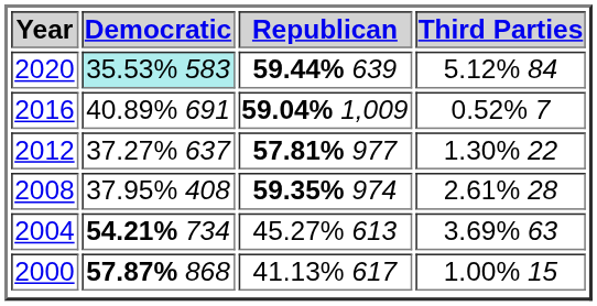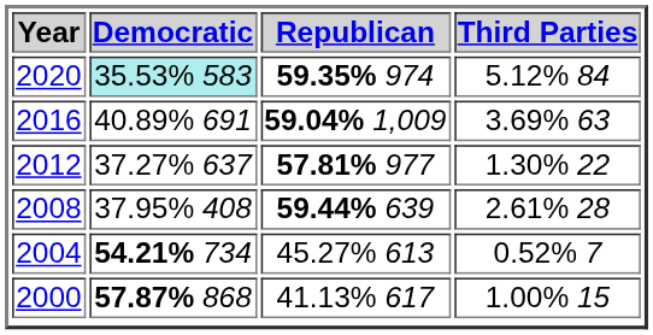2020 | Republican: 59.44% 639 -> 59.35% 974
2016 | Third Parties: 0.52% 7 -> 3.69% 63
2008 | Republican: 59.35% 974 -> 59.44% 639
2004 | Third Parties: 3.69% 63 -> 0.52% 7
